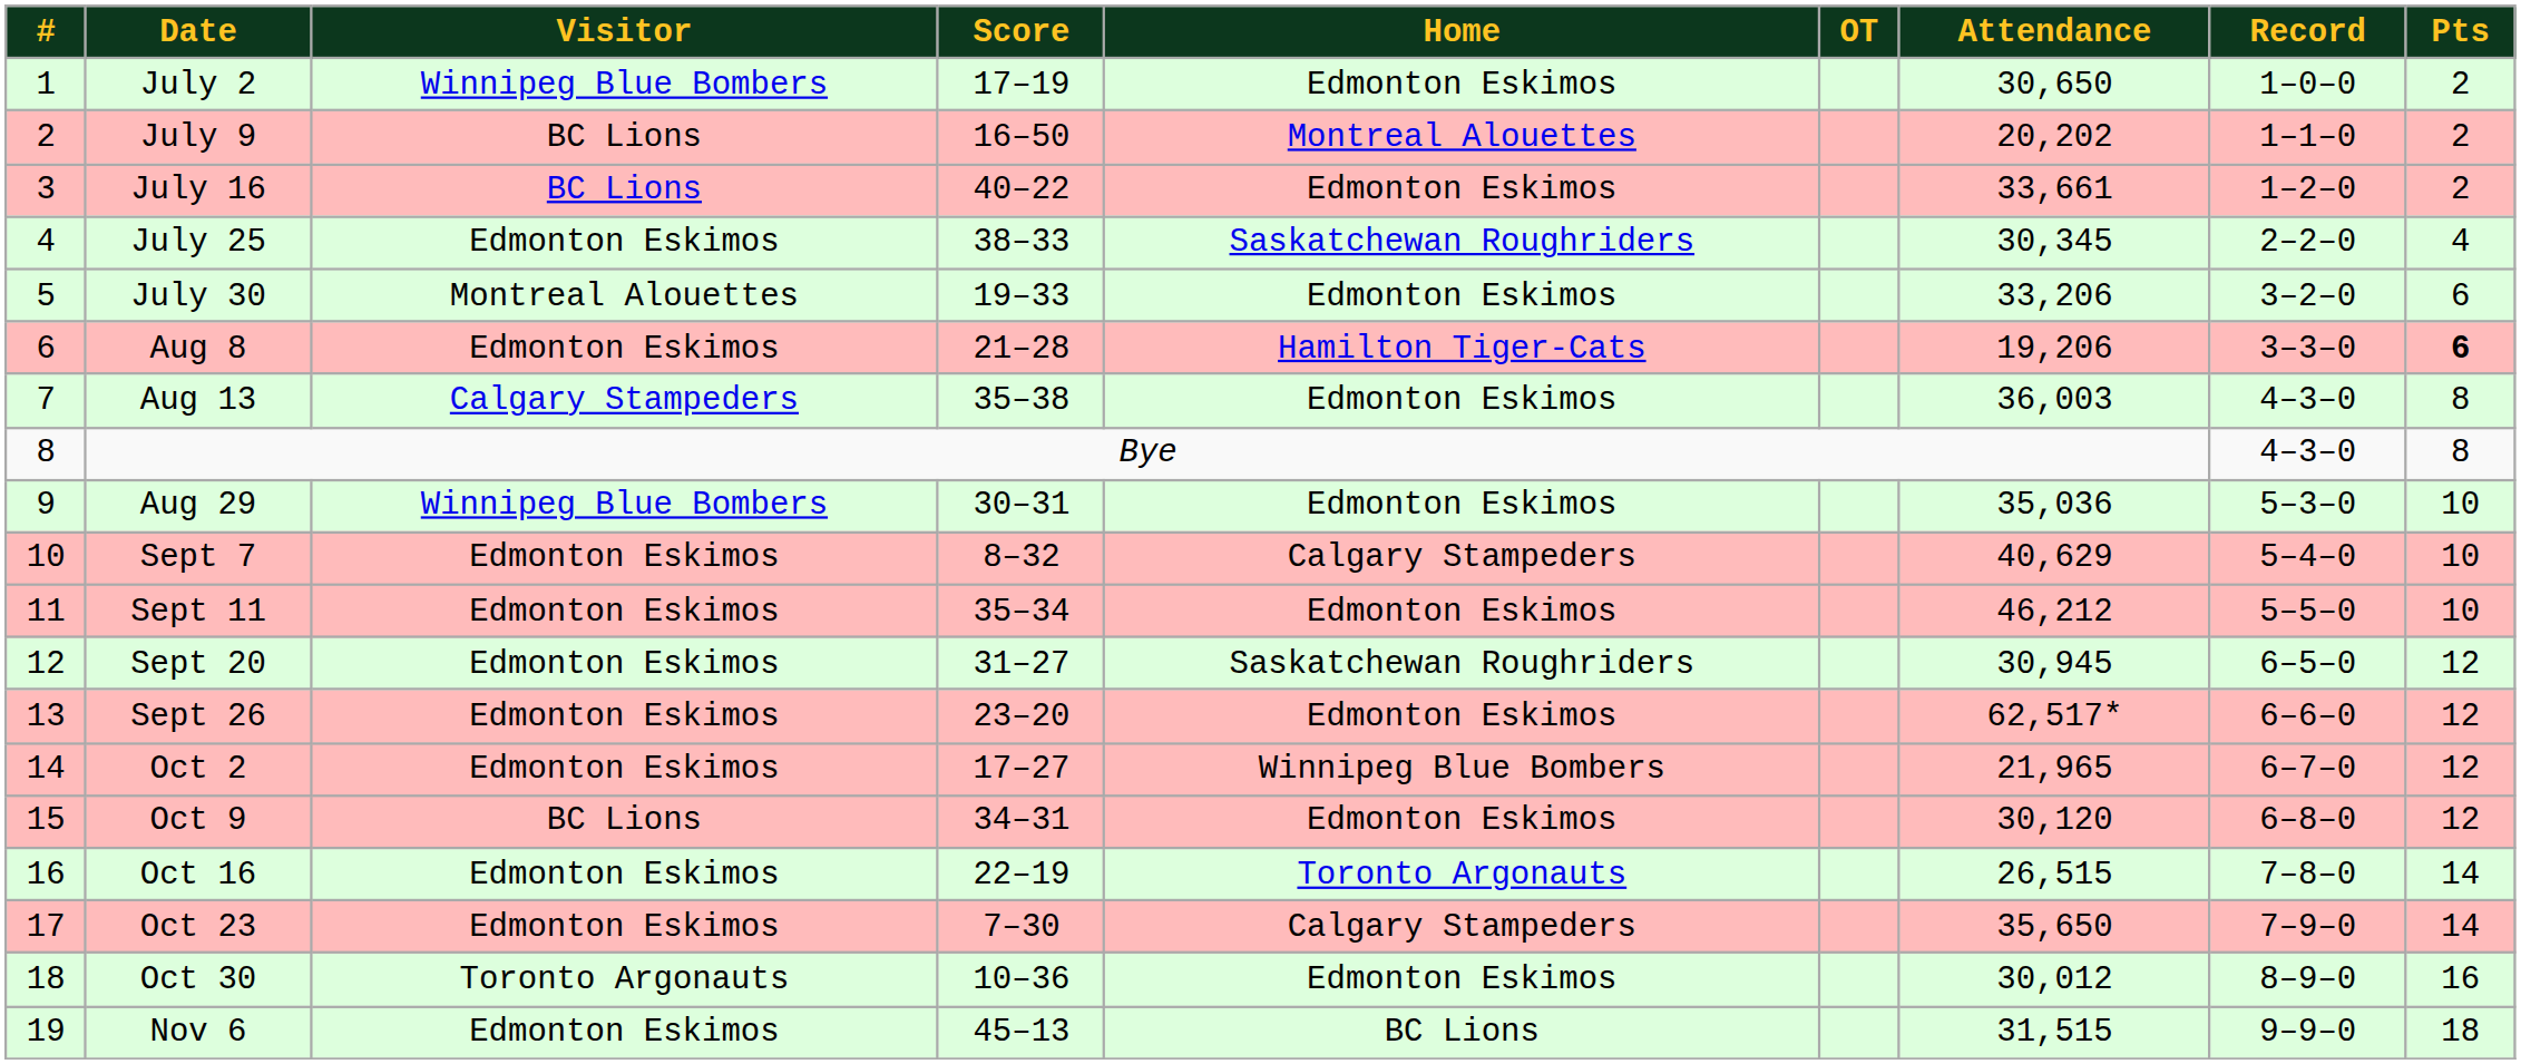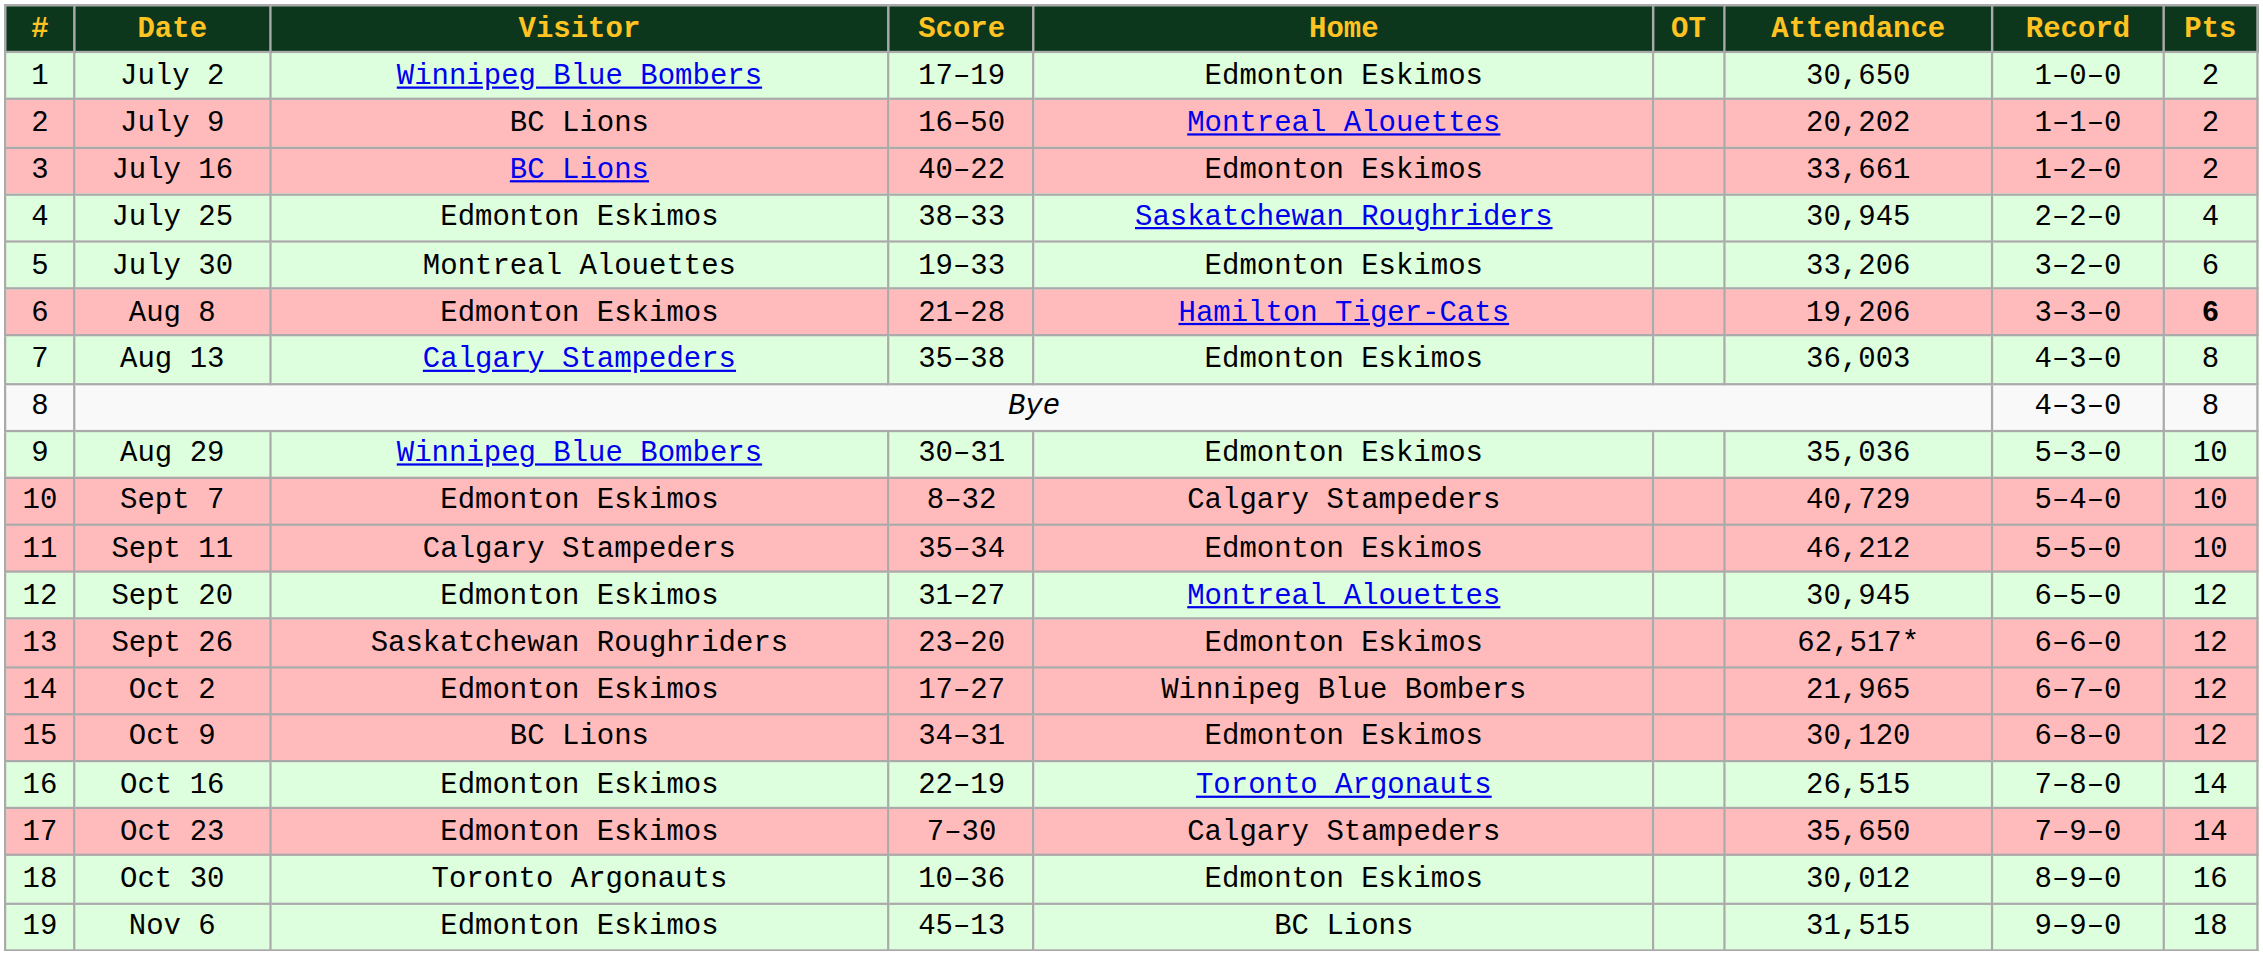July 25 | Attendance: 30,345 -> 30,945
Sept 7 | Attendance: 40,629 -> 40,729
Sept 11 | Visitor: Edmonton Eskimos -> Calgary Stampeders
Sept 20 | Home: Saskatchewan Roughriders -> Montreal Alouettes
Sept 26 | Visitor: Edmonton Eskimos -> Saskatchewan Roughriders
